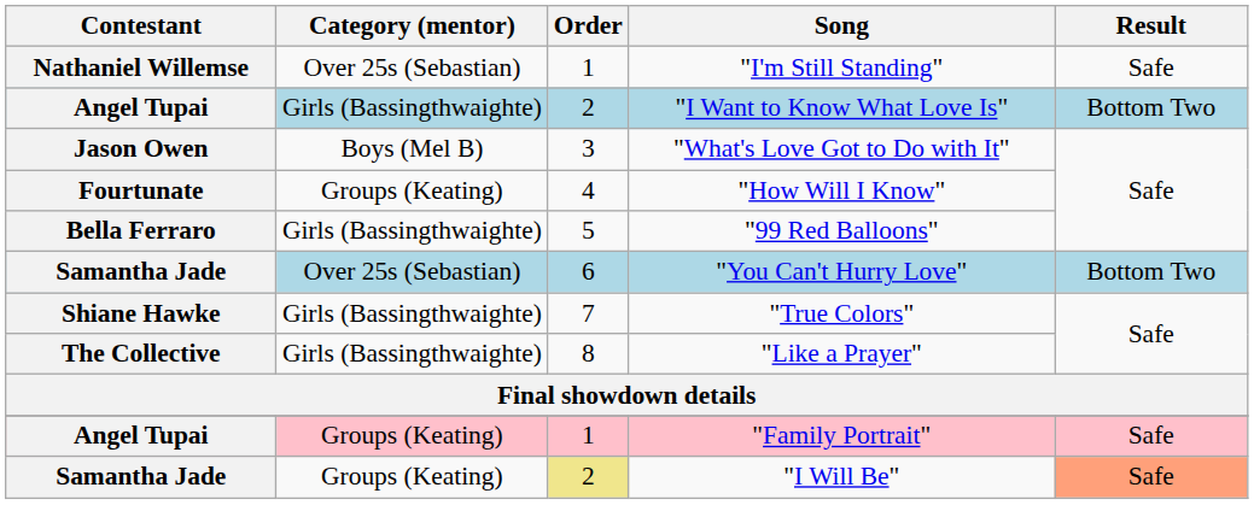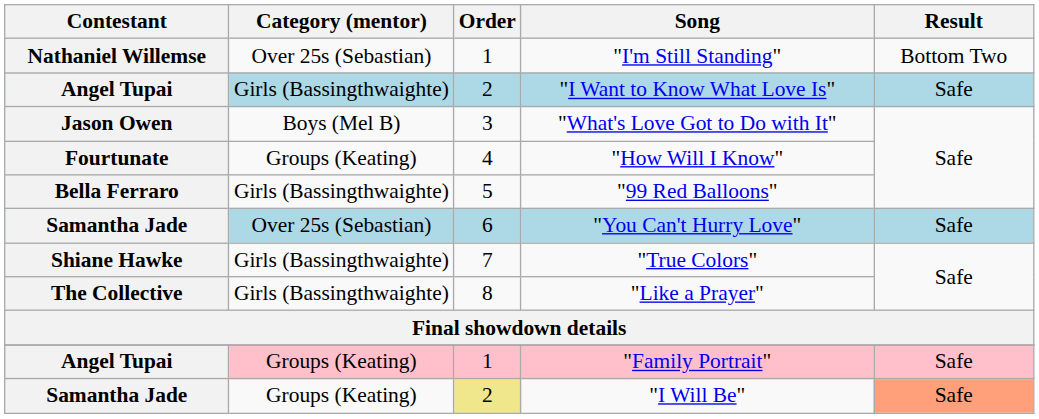"I'm Still Standing" | Result: Safe -> Bottom Two
"I Want to Know What Love Is" | Result: Bottom Two -> Safe
"You Can't Hurry Love" | Result: Bottom Two -> Safe
